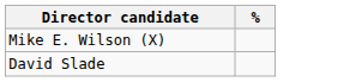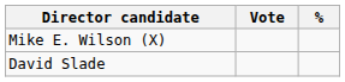+ column: Vote
